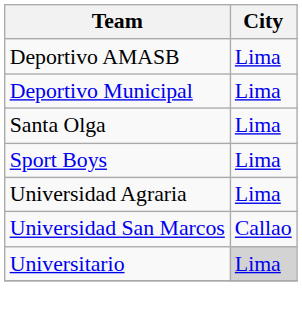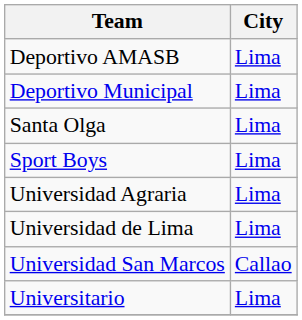+ row: Universidad de Lima | Lima
Universitario | City: lightgrey background -> no background
